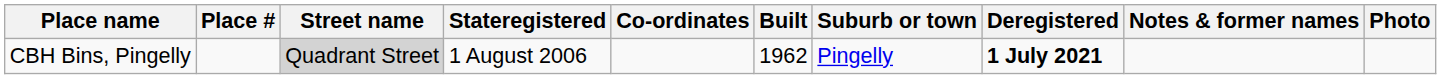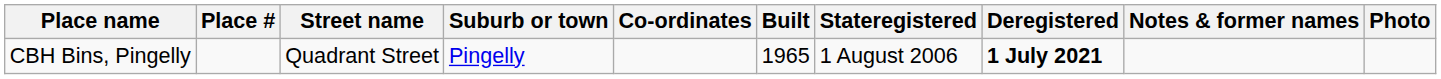columns swapped: Suburb or town <-> Stateregistered
CBH Bins, Pingelly | Street name: lightgrey background -> no background
CBH Bins, Pingelly | Built: 1962 -> 1965
